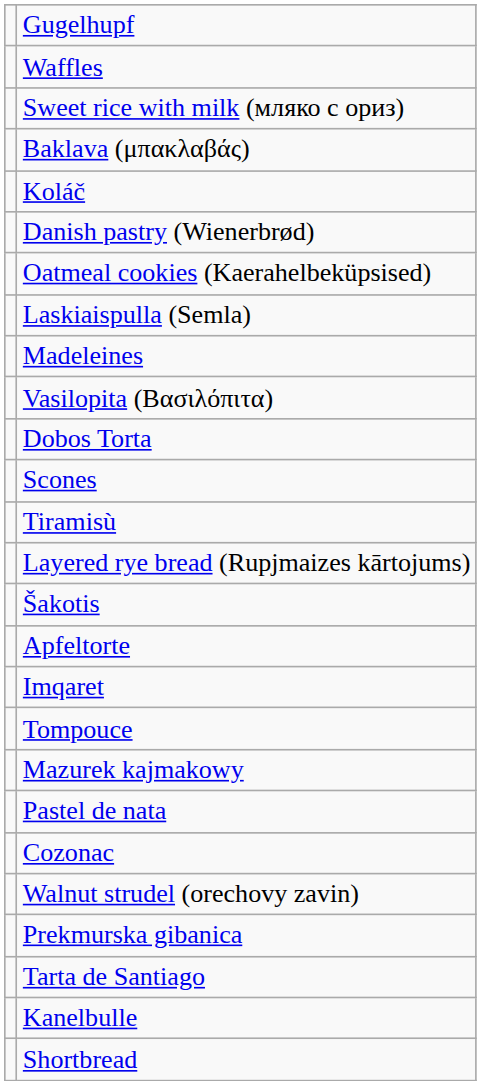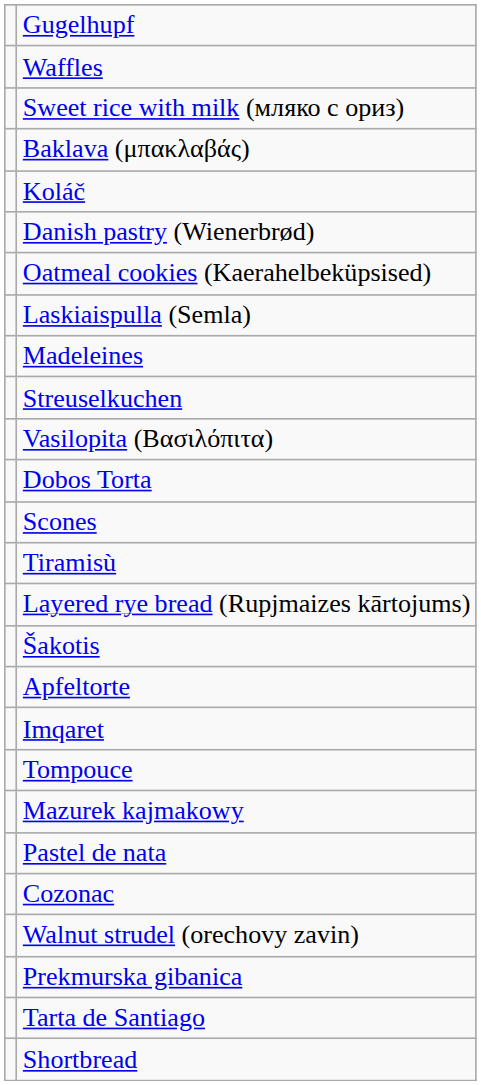+ row: Streuselkuchen
- row: Kanelbulle
